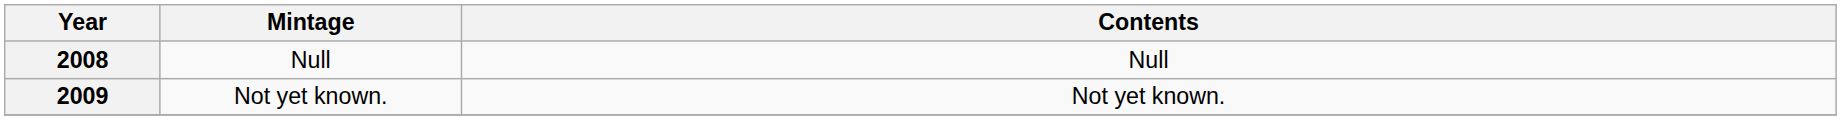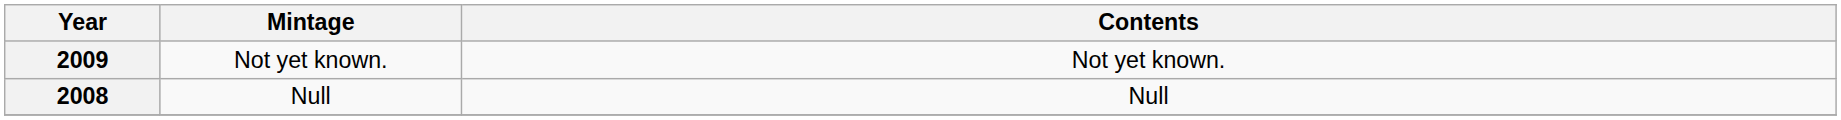rows swapped: 2008 <-> 2009
